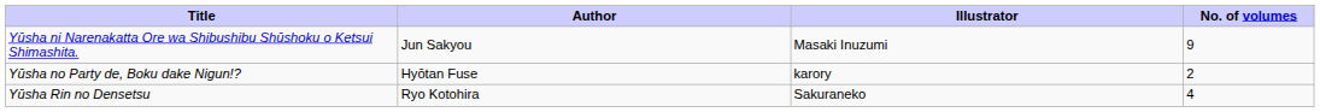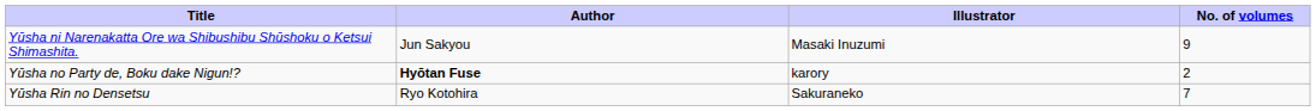Yūsha no Party de, Boku dake Nigun!? | Author: normal -> bold
Yūsha Rin no Densetsu | No. of volumes: 4 -> 7
